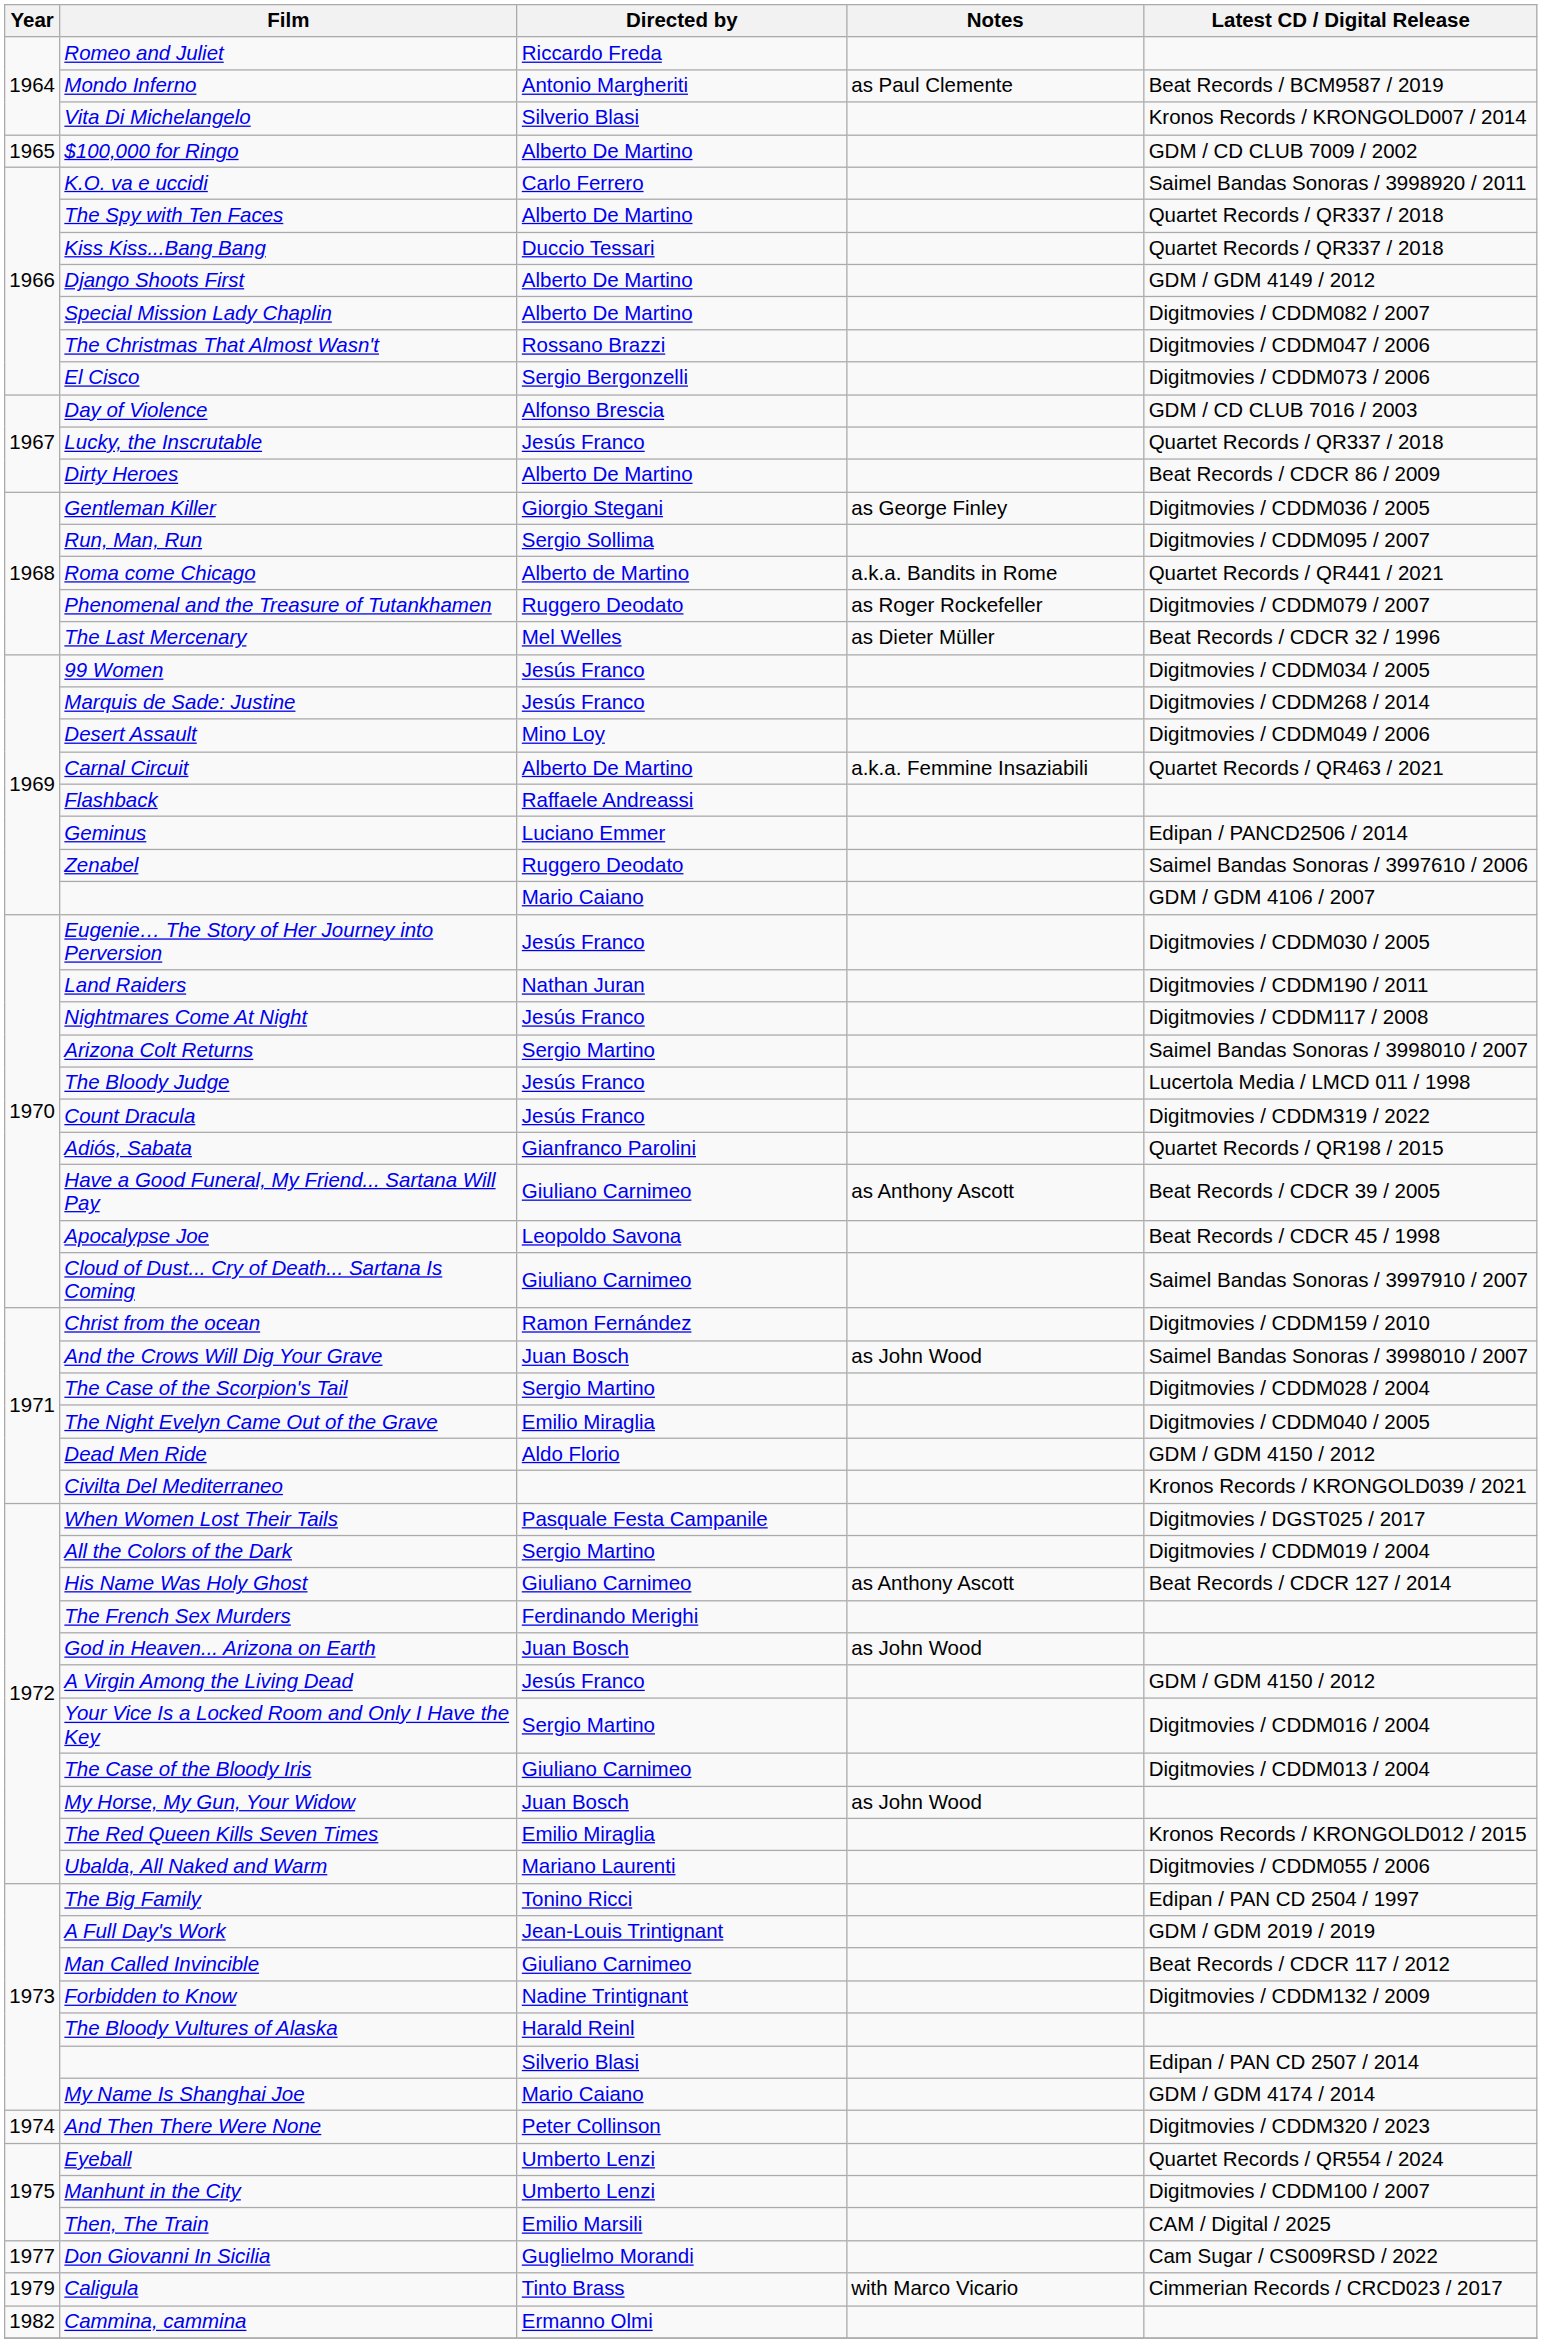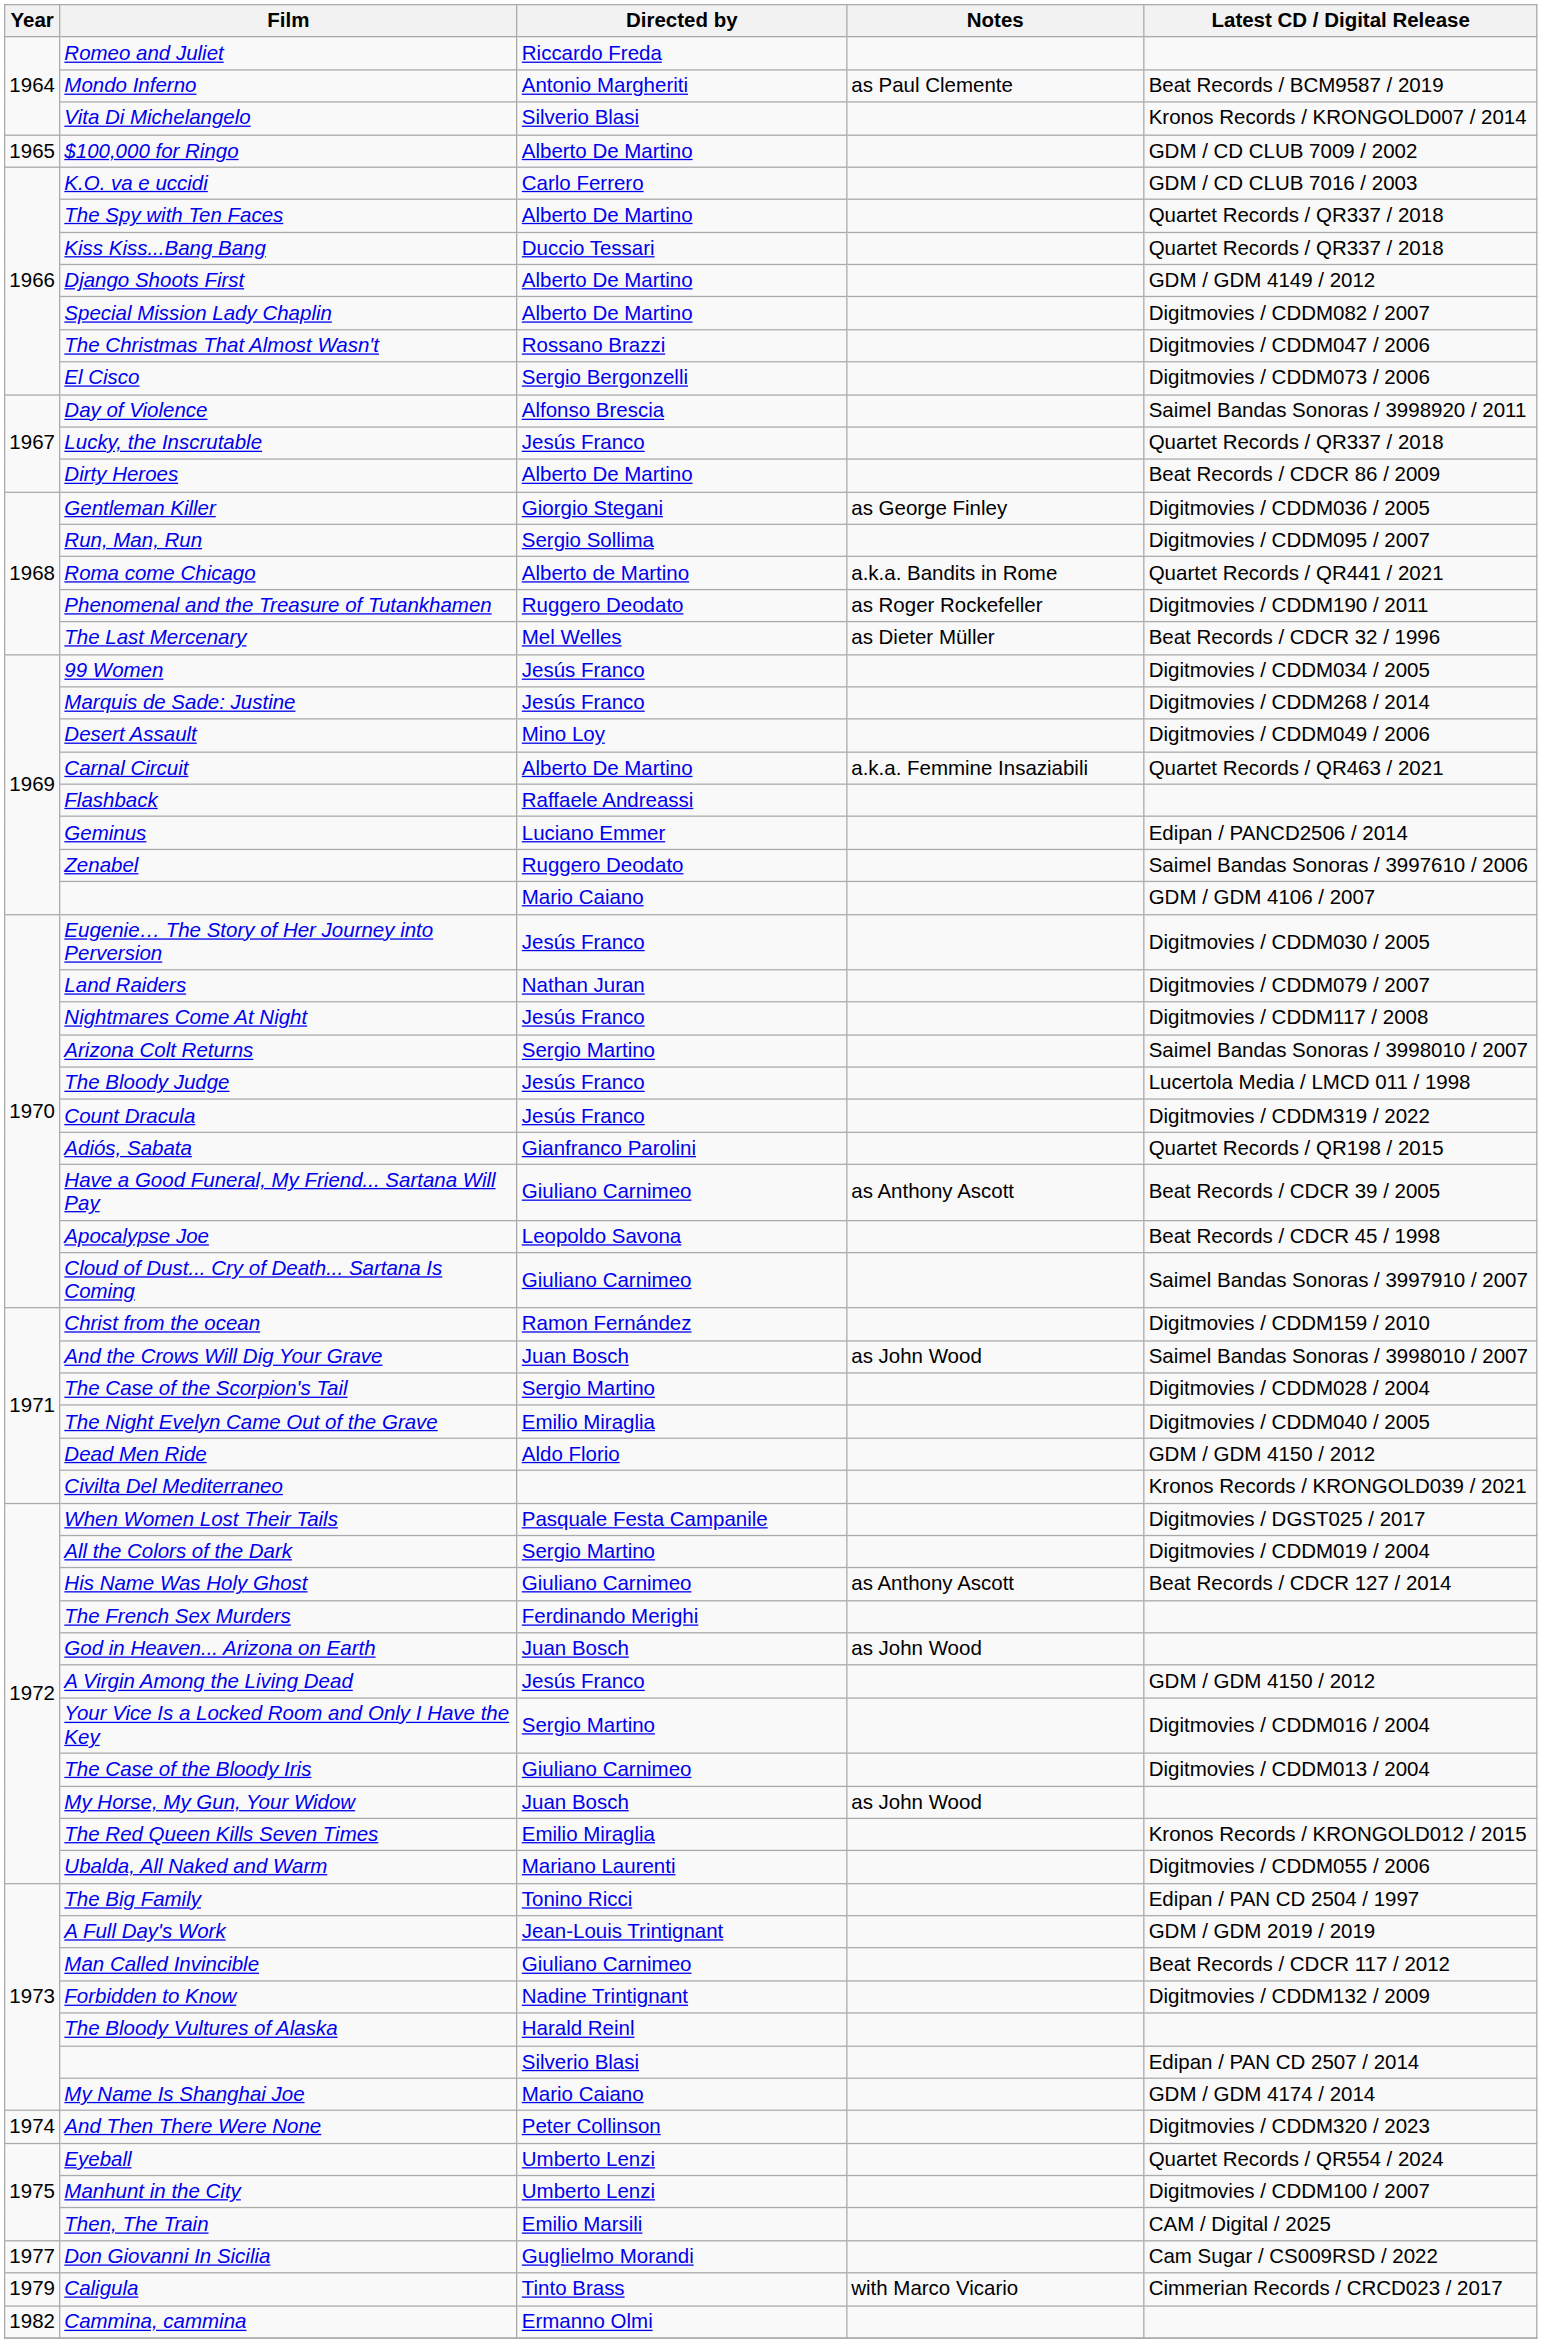K.O. va e uccidi | Latest CD / Digital Release: Saimel Bandas Sonoras / 3998920 / 2011 -> GDM / CD CLUB 7016 / 2003
Day of Violence | Latest CD / Digital Release: GDM / CD CLUB 7016 / 2003 -> Saimel Bandas Sonoras / 3998920 / 2011
Phenomenal and the Treasure of Tutankhamen | Latest CD / Digital Release: Digitmovies / CDDM079 / 2007 -> Digitmovies / CDDM190 / 2011
Land Raiders | Latest CD / Digital Release: Digitmovies / CDDM190 / 2011 -> Digitmovies / CDDM079 / 2007
